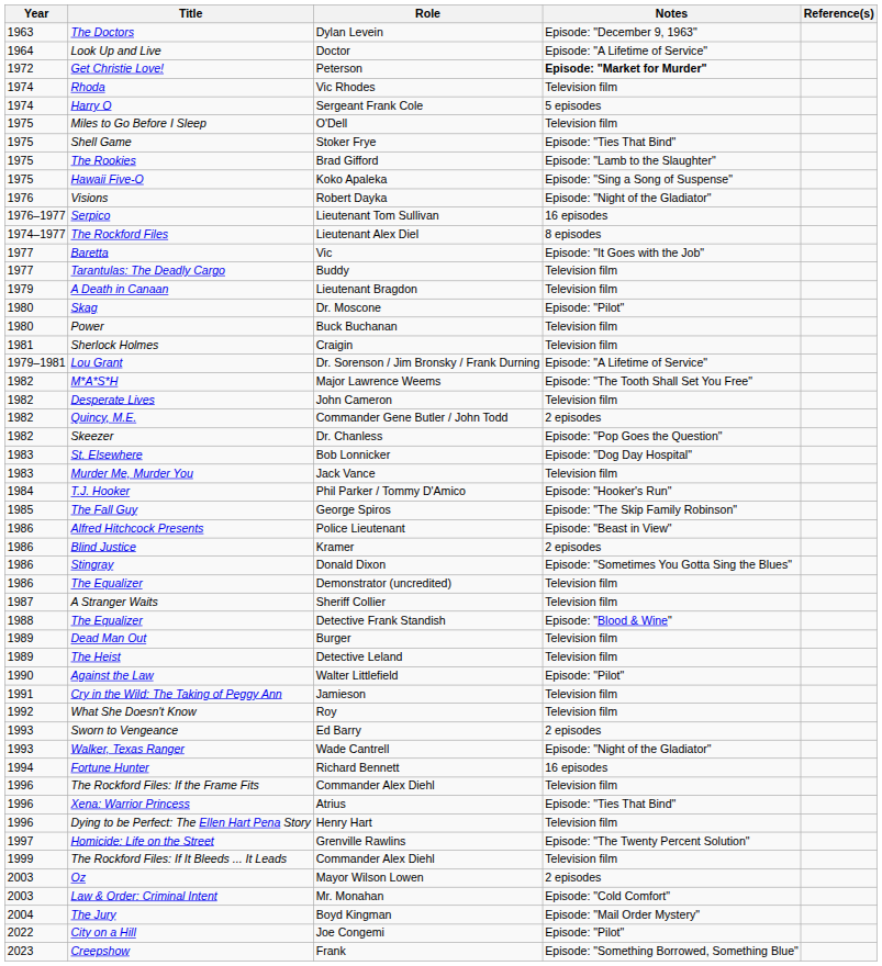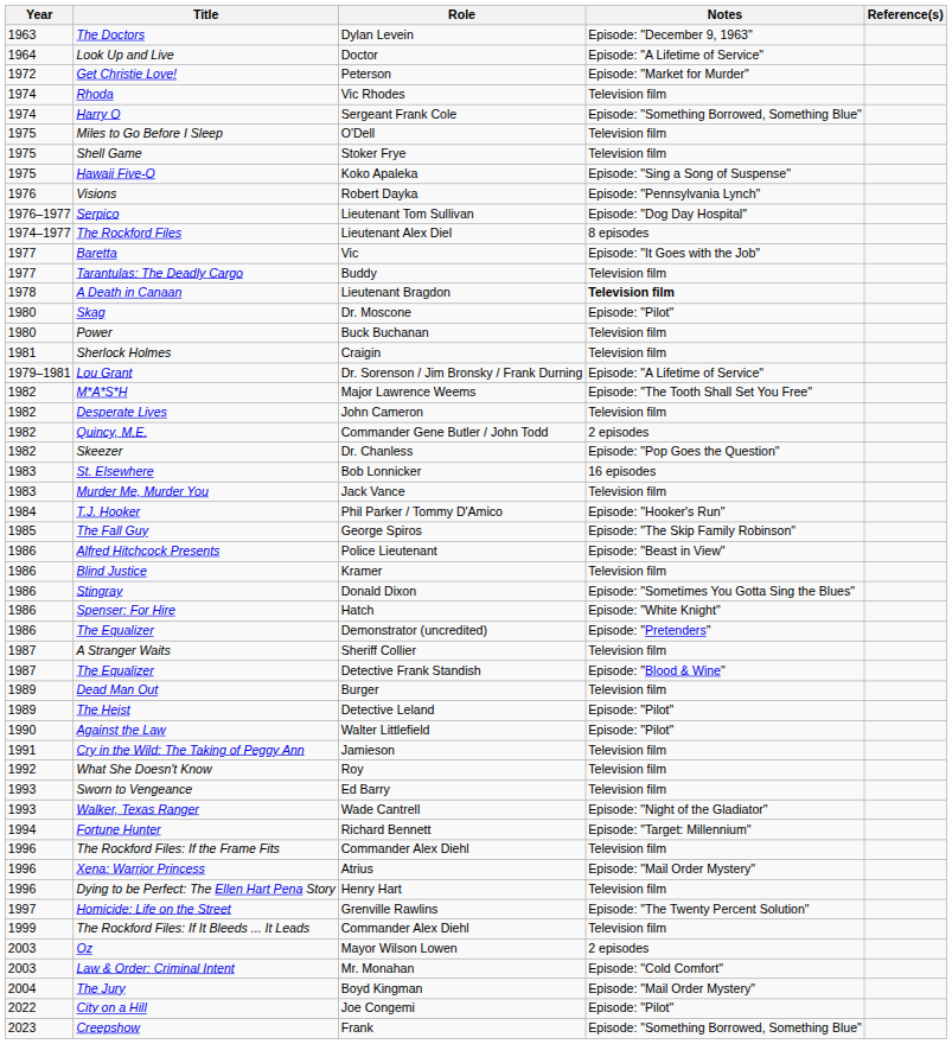Get Christie Love! | Notes: bold -> normal
Harry O | Notes: 5 episodes -> Episode: "Something Borrowed, Something Blue"
Shell Game | Notes: Episode: "Ties That Bind" -> Television film
- row: 1975 | The Rookies | Brad Gifford | Episode: "Lamb to the Slaughter"
Visions | Notes: Episode: "Night of the Gladiator" -> Episode: "Pennsylvania Lynch"
Serpico | Notes: 16 episodes -> Episode: "Dog Day Hospital"
A Death in Canaan | Year: 1979 -> 1978
A Death in Canaan | Notes: normal -> bold
St. Elsewhere | Notes: Episode: "Dog Day Hospital" -> 16 episodes
Blind Justice | Notes: 2 episodes -> Television film
+ row: 1986 | Spenser: For Hire | Hatch | Episode: "White Knight"
The Equalizer / Demonstrator (uncredited) | Notes: Television film -> Episode: "Pretenders"
The Equalizer / Detective Frank Standish | Year: 1988 -> 1987
The Heist | Notes: Television film -> Episode: "Pilot"
Sworn to Vengeance | Notes: 2 episodes -> Television film
Fortune Hunter | Notes: 16 episodes -> Episode: "Target: Millennium"
Xena: Warrior Princess | Notes: Episode: "Ties That Bind" -> Episode: "Mail Order Mystery"
